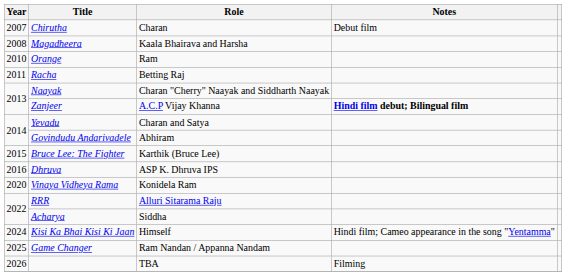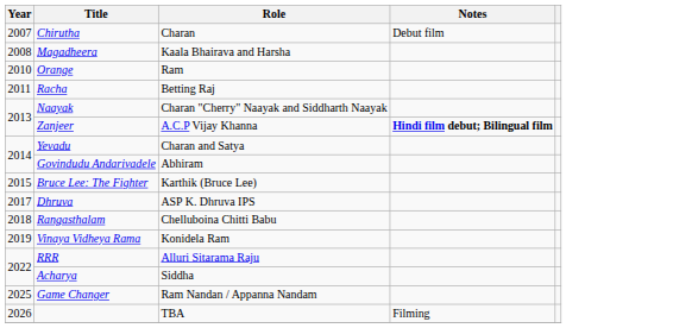Dhruva | Year: 2016 -> 2017
+ row: 2018 | Rangasthalam | Chelluboina Chitti Babu
Vinaya Vidheya Rama | Year: 2020 -> 2019
- row: 2024 | Kisi Ka Bhai Kisi Ki Jaan | Himself | Hindi film; Cameo appearance in the song "Yentamma"
